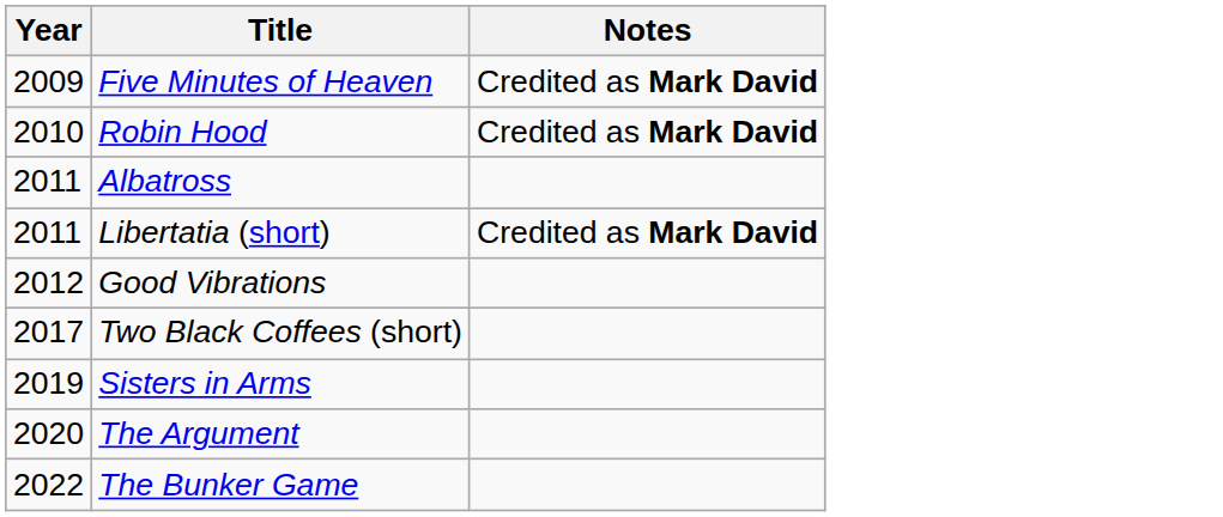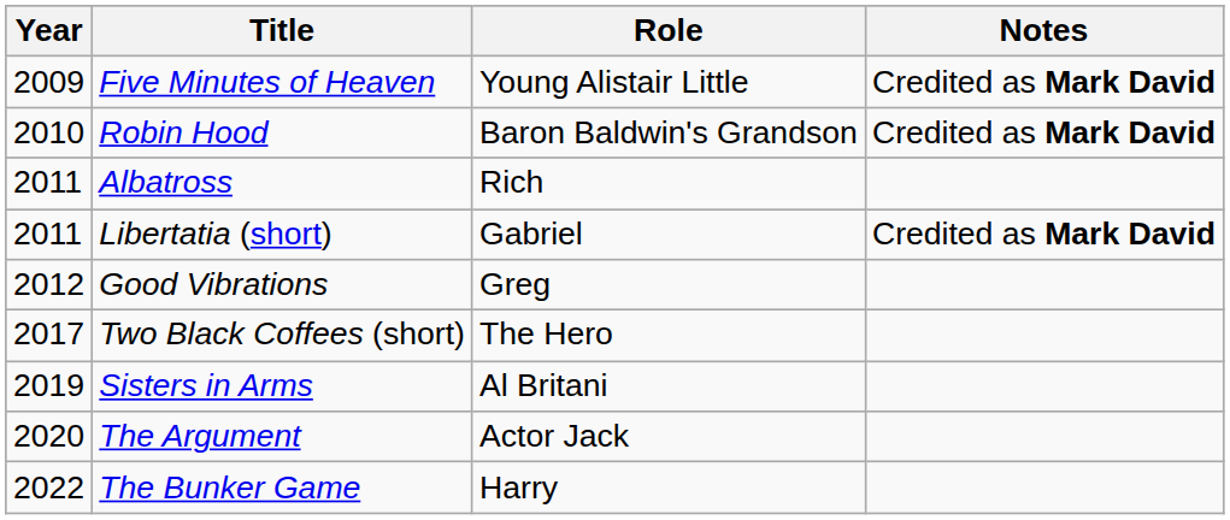+ column: Role | Young Alistair Little | Baron Baldwin's Grandson | Rich | Gabriel | Greg | The Hero | Al Britani | Actor Jack | Harry
